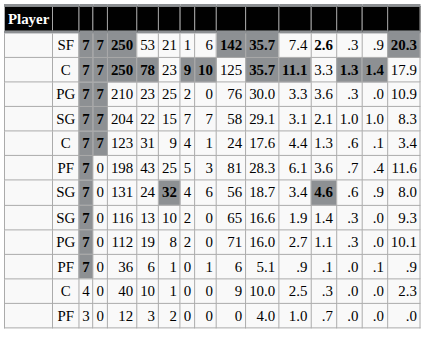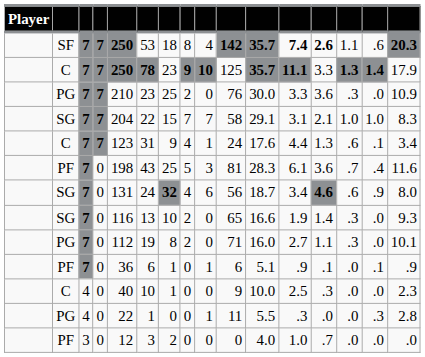SF | column 7: 21 -> 18
SF | column 8: 1 -> 8
SF | column 9: 6 -> 4
SF | column 12: normal -> bold
SF | column 14: .3 -> 1.1
SF | column 15: .9 -> .6
+ row: PG | 4 | 0 | 22 | 1 | 0 | 0 | 1 | 11 | 5.5 | .3 | .0 | .0 | .3 | 2.8
